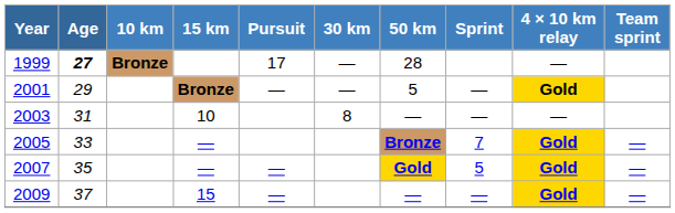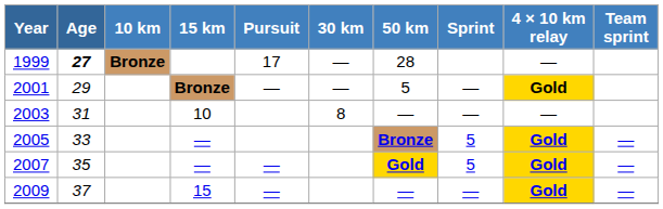2005 | Sprint: 7 -> 5
